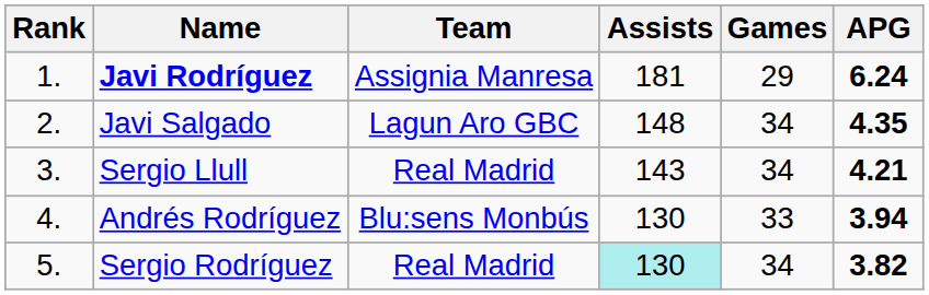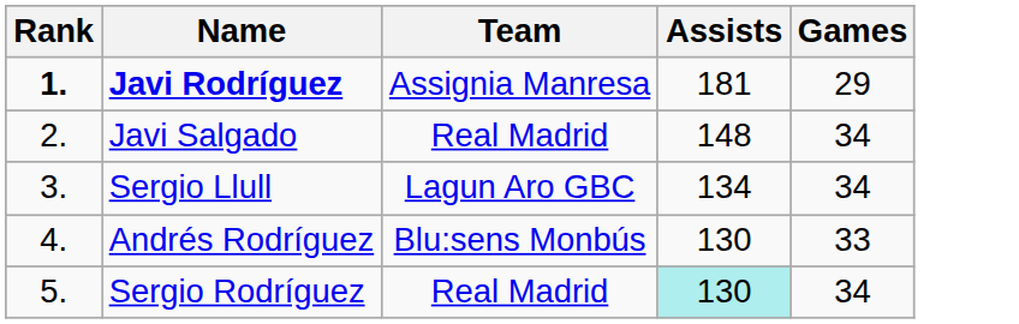- column: APG | 6.24 | 4.35 | 4.21 | 3.94 | 3.82
Javi Rodríguez | Rank: normal -> bold
Javi Salgado | Team: Lagun Aro GBC -> Real Madrid
Sergio Llull | Team: Real Madrid -> Lagun Aro GBC
Sergio Llull | Assists: 143 -> 134
